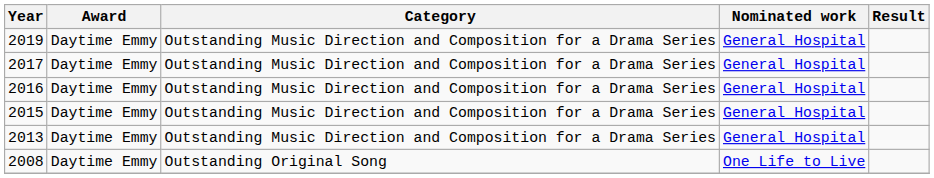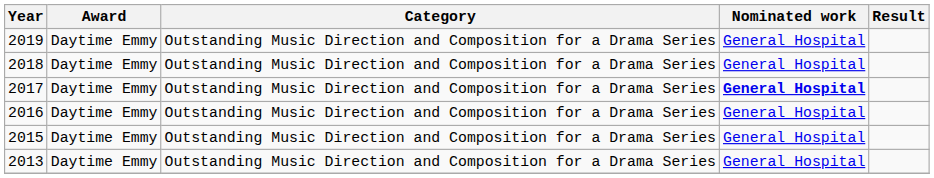+ row: 2018 | Daytime Emmy | Outstanding Music Direction and Composition for a Drama Series | General Hospital
2017 | Nominated work: normal -> bold
- row: 2008 | Daytime Emmy | Outstanding Original Song | One Life to Live
